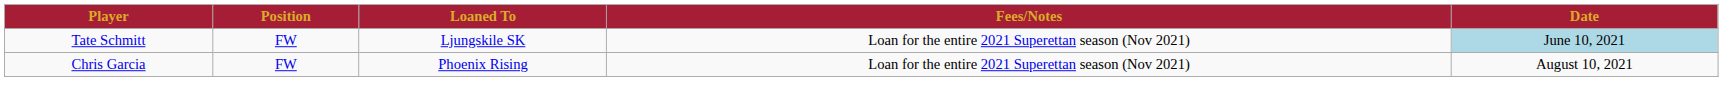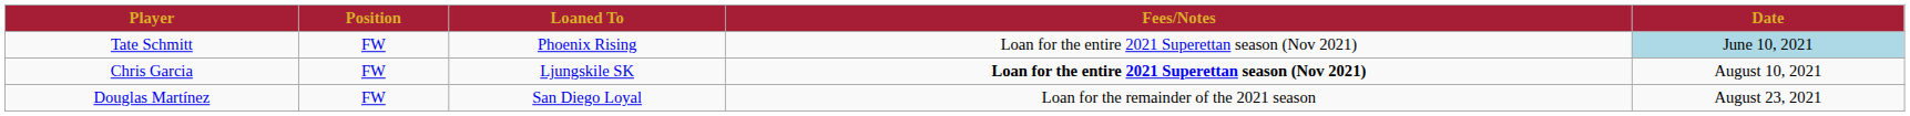Tate Schmitt | Loaned To: Ljungskile SK -> Phoenix Rising
Chris Garcia | Loaned To: Phoenix Rising -> Ljungskile SK
Chris Garcia | Fees/Notes: normal -> bold
+ row: Douglas Martínez | FW | San Diego Loyal | Loan for the remainder of the 2021 season | August 23, 2021
